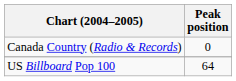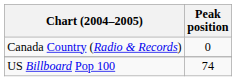US Billboard Pop 100 | Peak position: 64 -> 74
